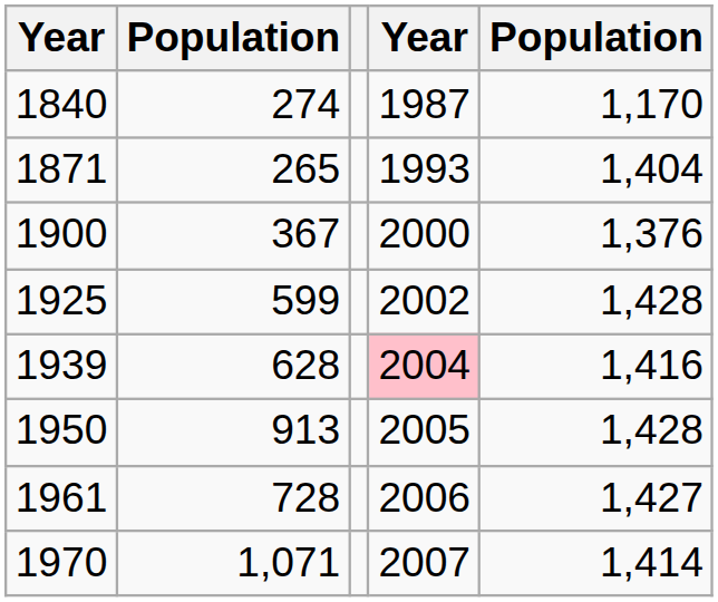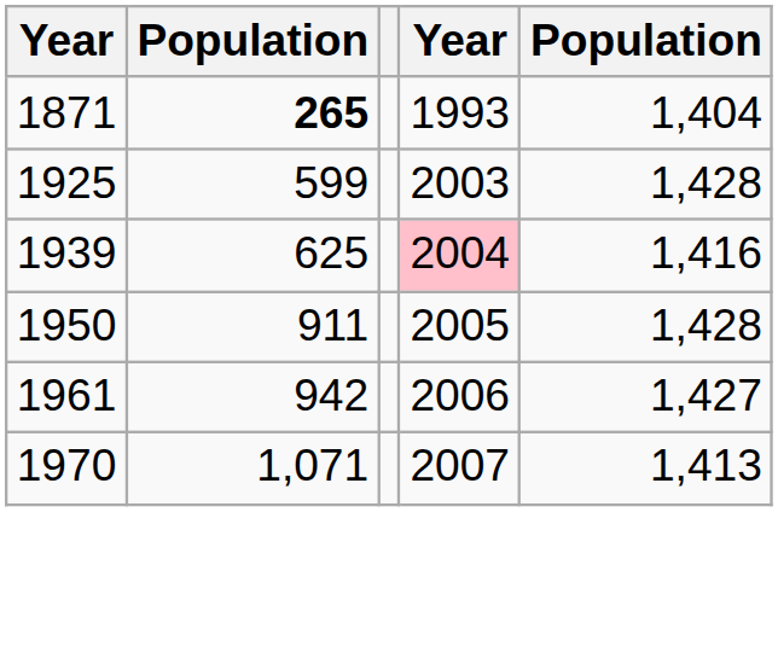- row: 1840 | 274 | 1987 | 1,170
1871 | column 2: normal -> bold
- row: 1900 | 367 | 2000 | 1,376
1925 | column 4: 2002 -> 2003
1939 | column 2: 628 -> 625
1950 | column 2: 913 -> 911
1961 | column 2: 728 -> 942
1970 | column 5: 1,414 -> 1,413
